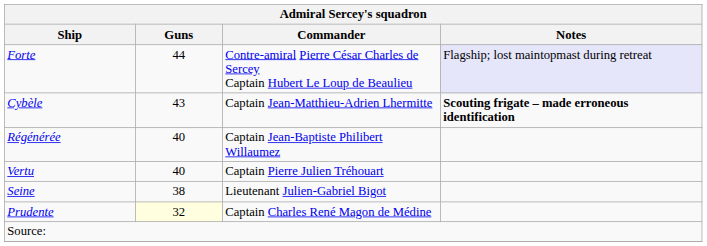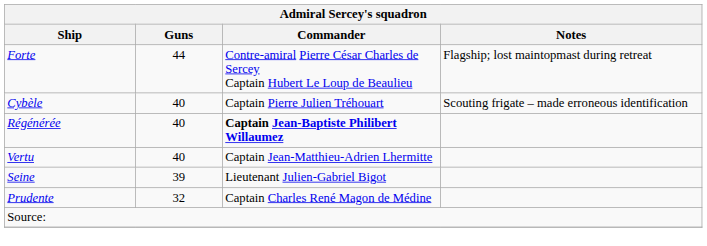Forte | Notes: lavender background -> no background
Cybèle | Guns: 43 -> 40
Cybèle | Commander: Captain Jean-Matthieu-Adrien Lhermitte -> Captain Pierre Julien Tréhouart
Cybèle | Notes: bold -> normal
Régénérée | Commander: normal -> bold
Vertu | Commander: Captain Pierre Julien Tréhouart -> Captain Jean-Matthieu-Adrien Lhermitte
Seine | Guns: 38 -> 39
Prudente | Guns: lightyellow background -> no background
